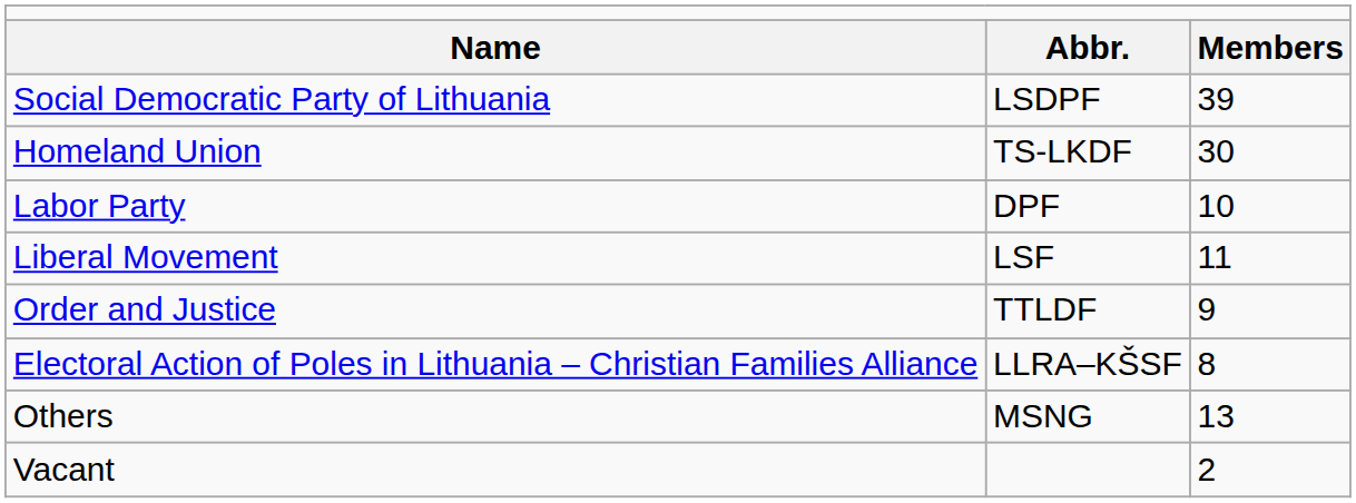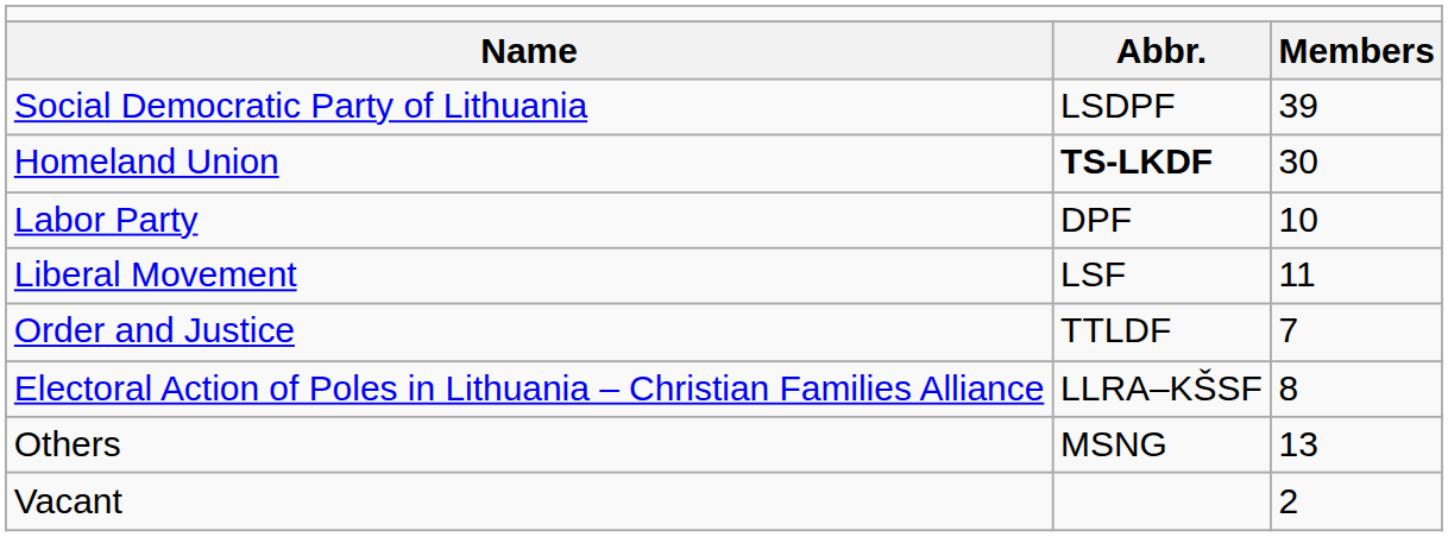Homeland Union | column 2: normal -> bold
Order and Justice | column 3: 9 -> 7
